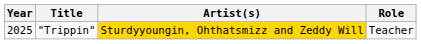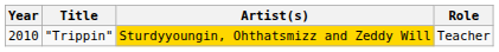"Trippin" | Year: 2025 -> 2010
